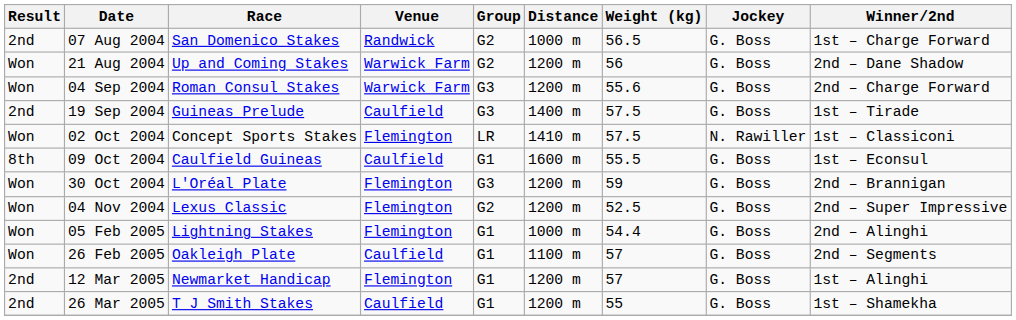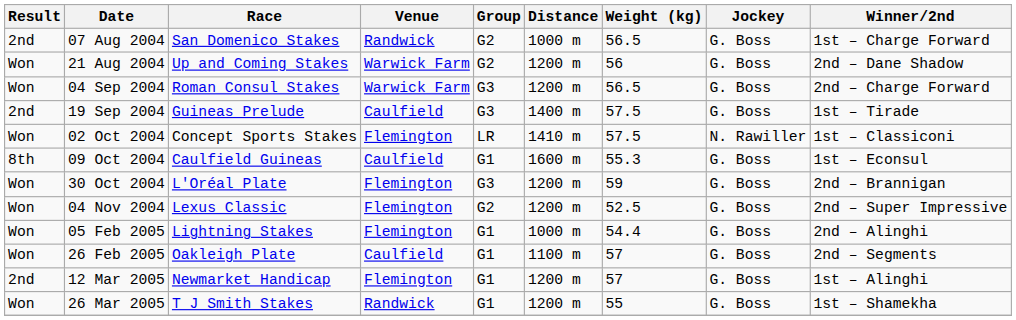04 Sep 2004 | Weight (kg): 55.6 -> 56.5
09 Oct 2004 | Weight (kg): 55.5 -> 55.3
26 Mar 2005 | Result: 2nd -> Won
26 Mar 2005 | Venue: Caulfield -> Randwick
